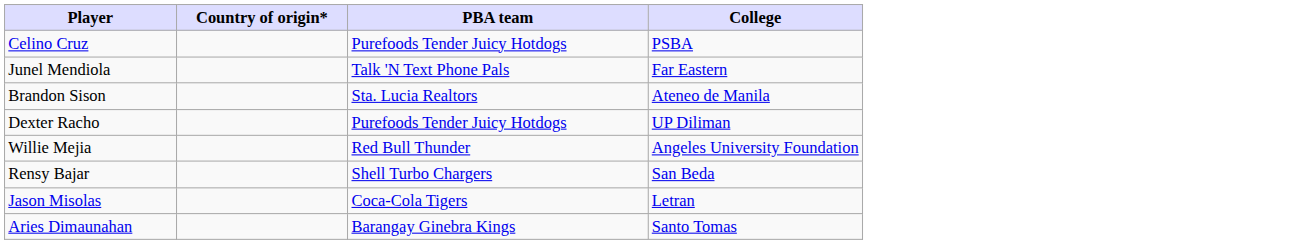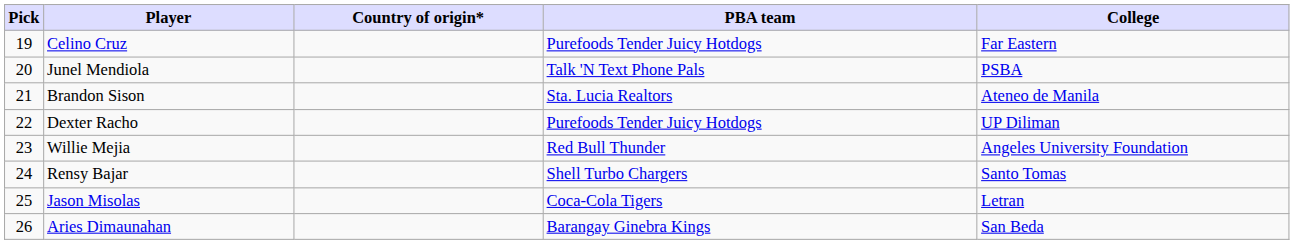+ column: Pick | 19 | 20 | 21 | 22 | 23 | 24 | 25 | 26
Celino Cruz | College: PSBA -> Far Eastern
Junel Mendiola | College: Far Eastern -> PSBA
Rensy Bajar | College: San Beda -> Santo Tomas
Aries Dimaunahan | College: Santo Tomas -> San Beda
